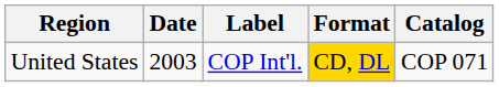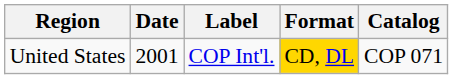United States | Date: 2003 -> 2001
